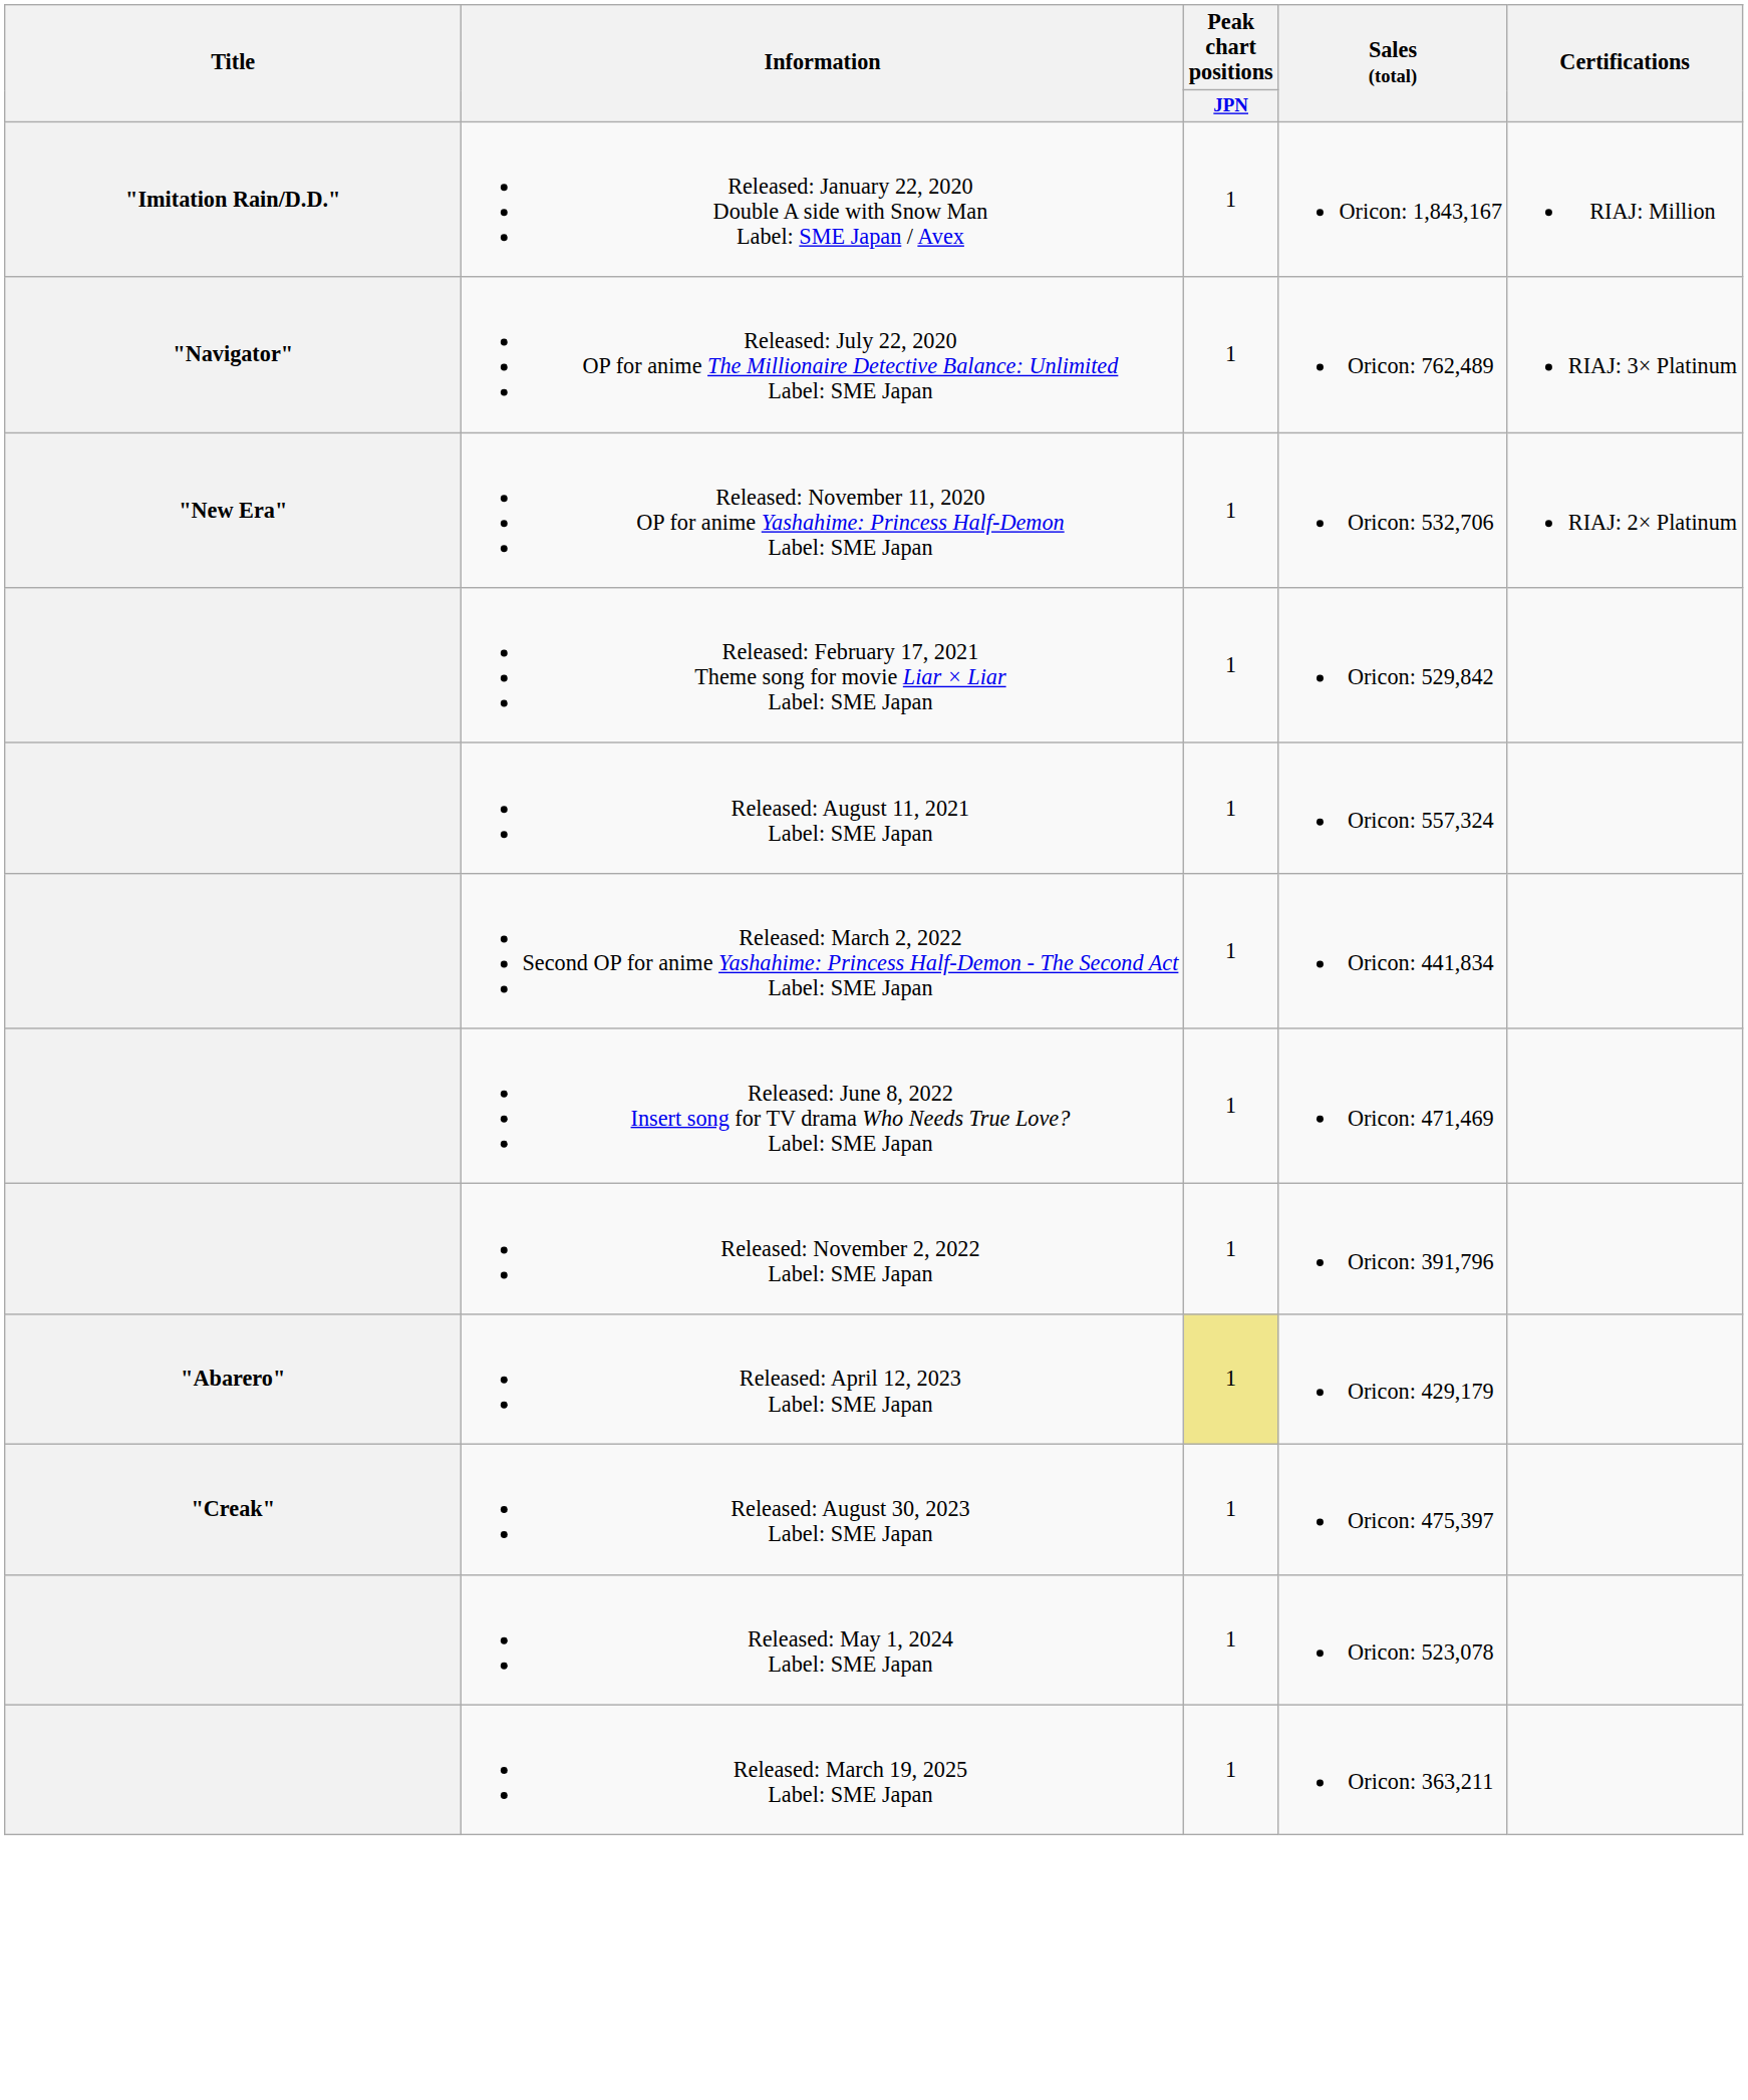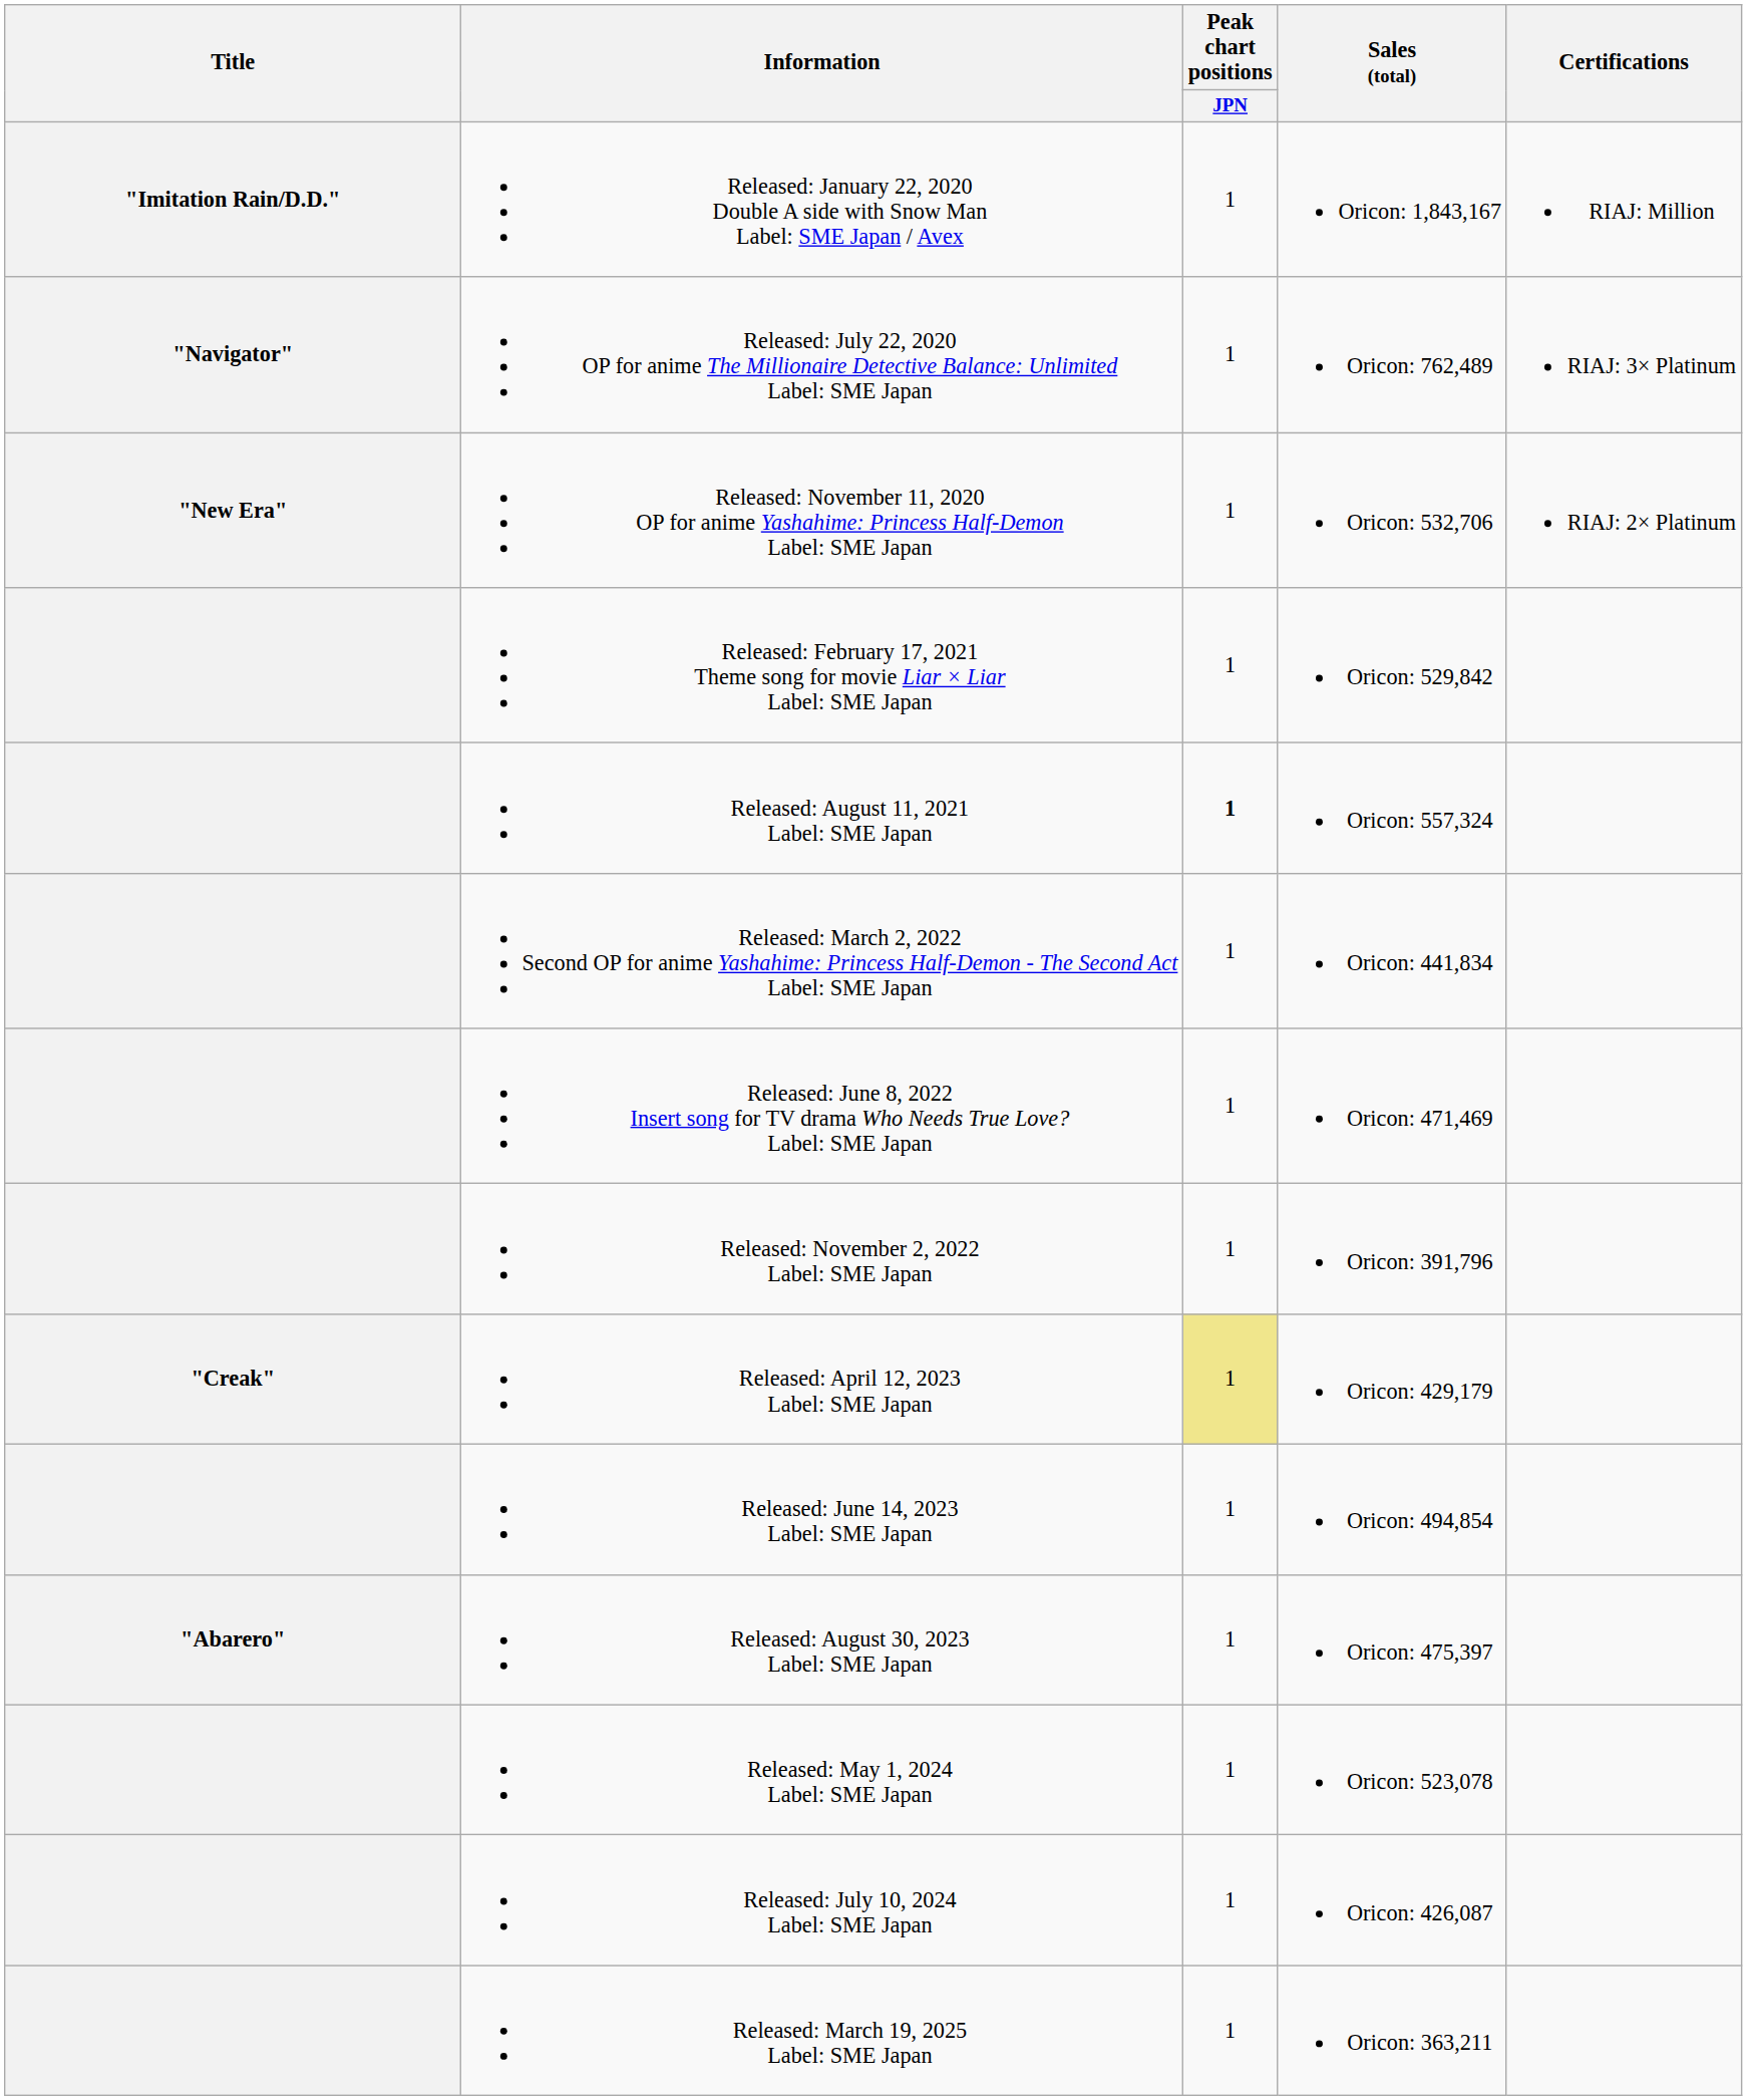Released: August 11, 2021 Label: SME Japan | Peak chart positions / JPN: normal -> bold
Released: April 12, 2023 Label: SME Japan | Title: "Abarero" -> "Creak"
+ row: Released: June 14, 2023 Label: SME Japan | 1 | Oricon: 494,854
Released: August 30, 2023 Label: SME Japan | Title: "Creak" -> "Abarero"
+ row: Released: July 10, 2024 Label: SME Japan | 1 | Oricon: 426,087
